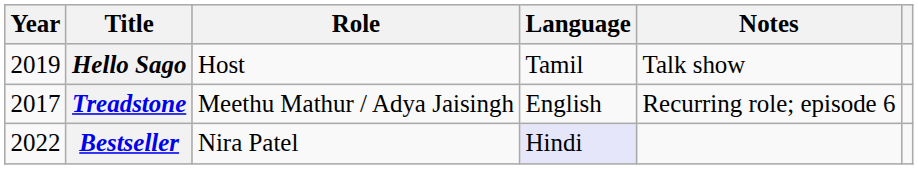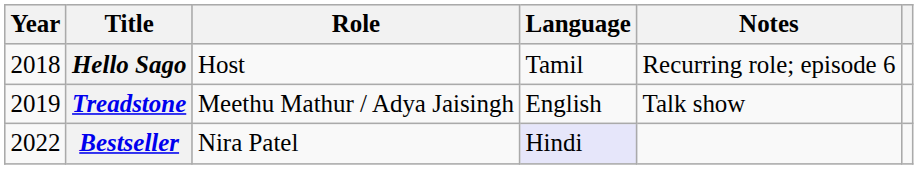Hello Sago | Year: 2019 -> 2018
Hello Sago | Notes: Talk show -> Recurring role; episode 6
Treadstone | Year: 2017 -> 2019
Treadstone | Notes: Recurring role; episode 6 -> Talk show
